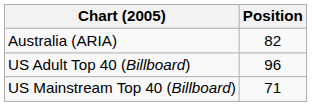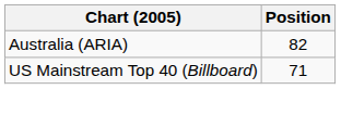- row: US Adult Top 40 (Billboard) | 96
